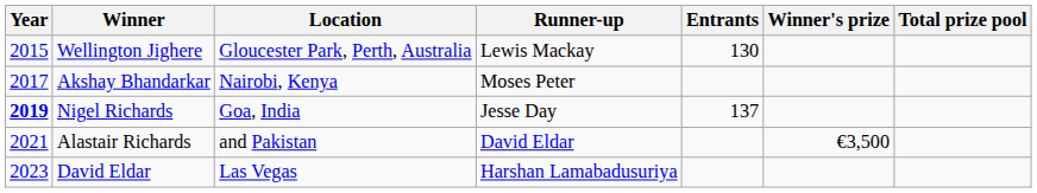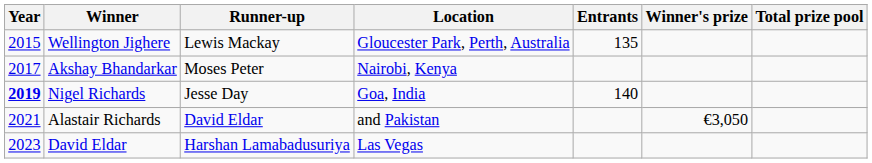columns swapped: Runner-up <-> Location
Wellington Jighere | Entrants: 130 -> 135
Nigel Richards | Entrants: 137 -> 140
Alastair Richards | Winner's prize: €3,500 -> €3,050
